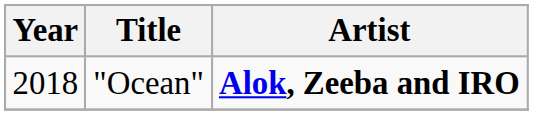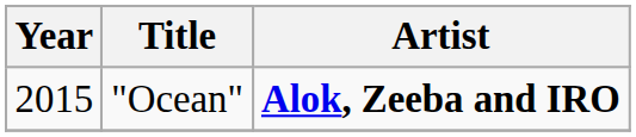"Ocean" | Year: 2018 -> 2015
